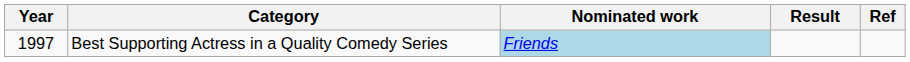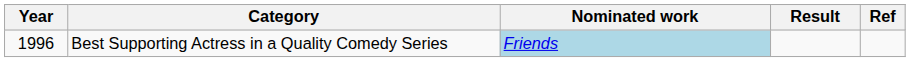Best Supporting Actress in a Quality Comedy Series | Year: 1997 -> 1996
